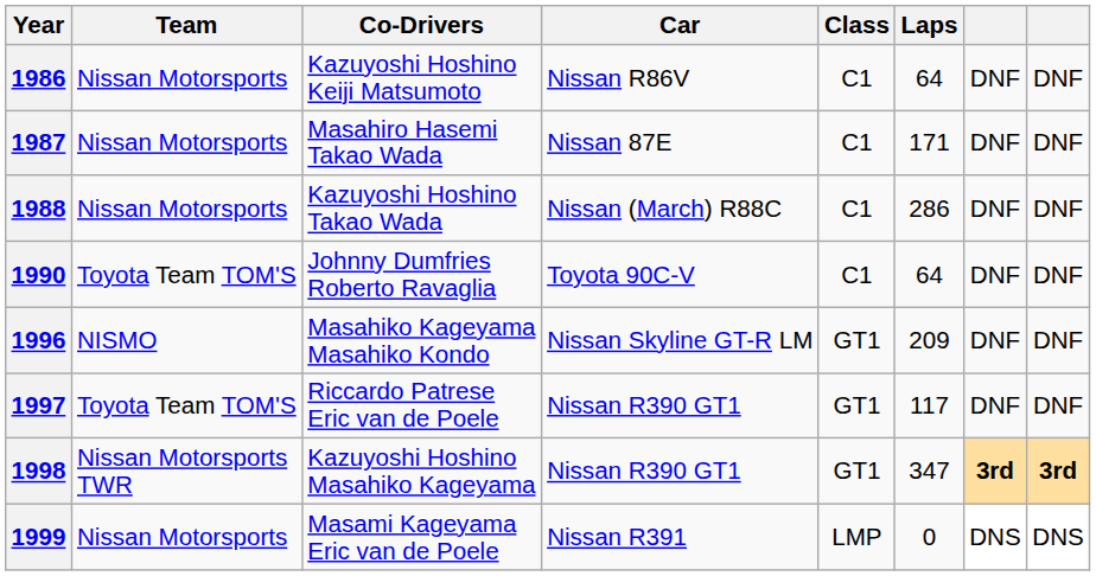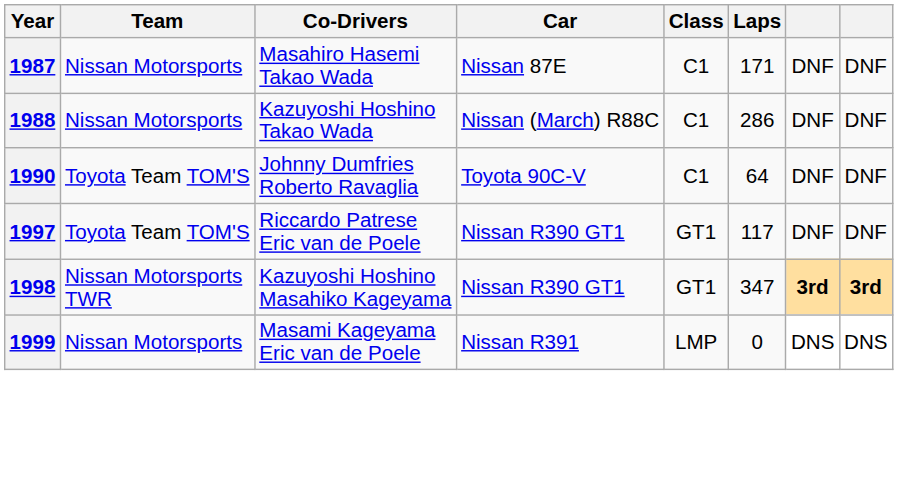- row: 1986 | Nissan Motorsports | Kazuyoshi Hoshino Keiji Matsumoto | Nissan R86V | C1 | 64 | DNF | DNF
- row: 1996 | NISMO | Masahiko Kageyama Masahiko Kondo | Nissan Skyline GT-R LM | GT1 | 209 | DNF | DNF
